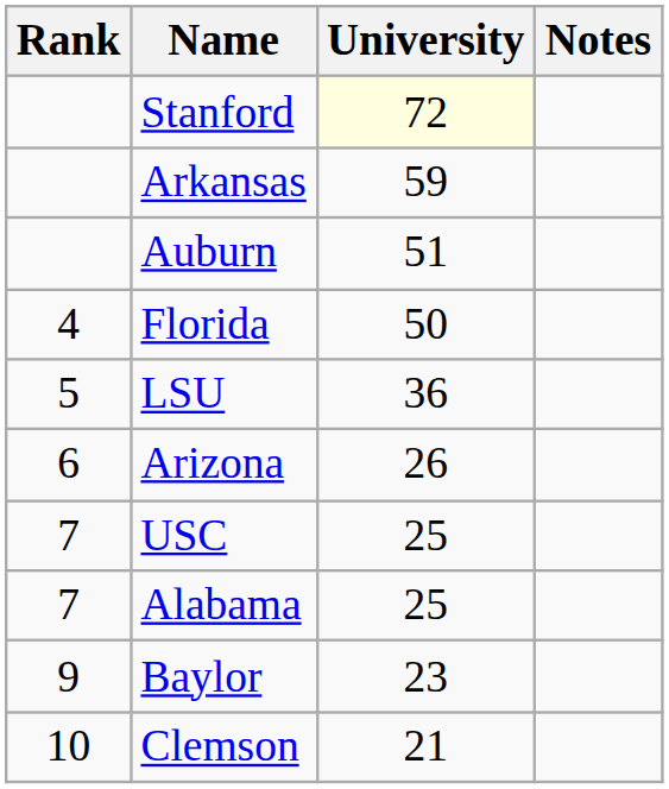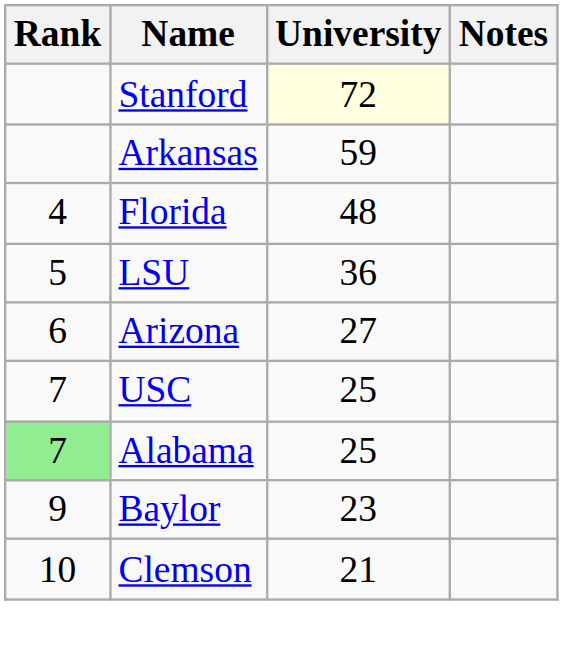- row: Auburn | 51
Florida | University: 50 -> 48
Arizona | University: 26 -> 27
Alabama | Rank: no background -> lightgreen background
